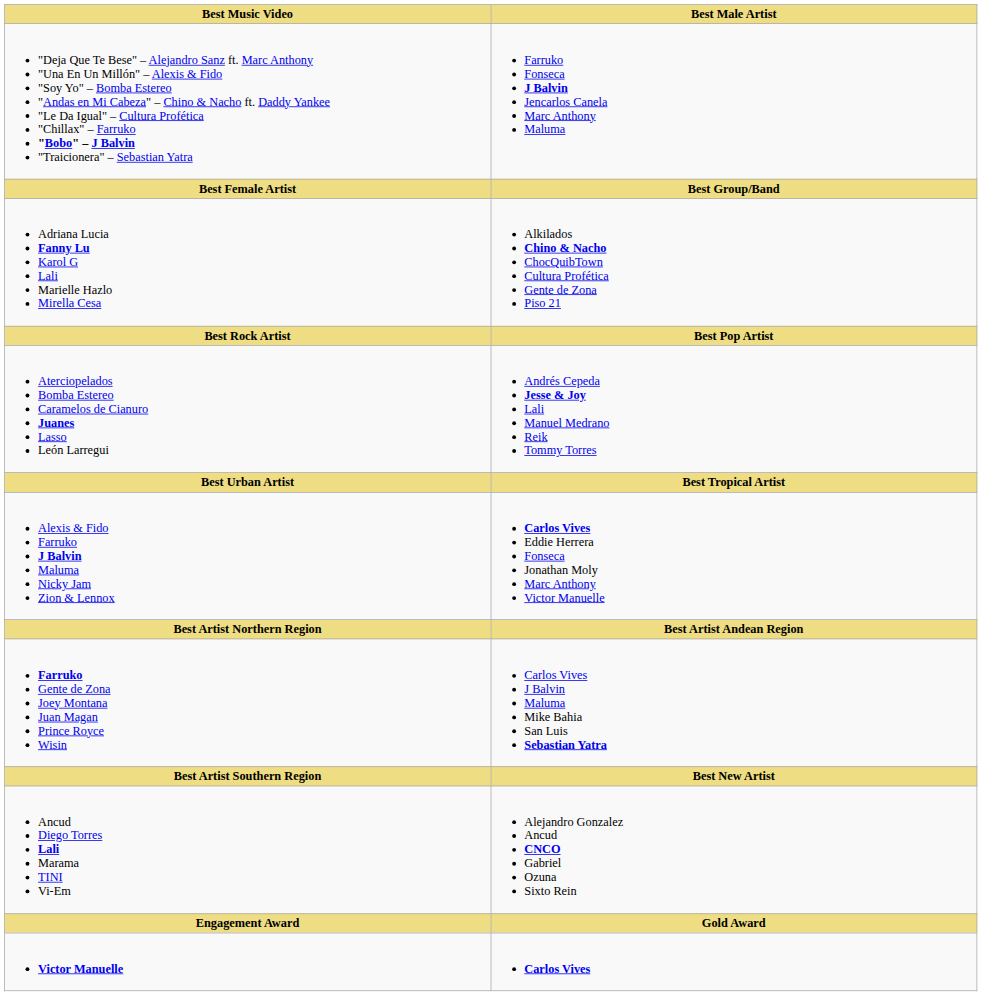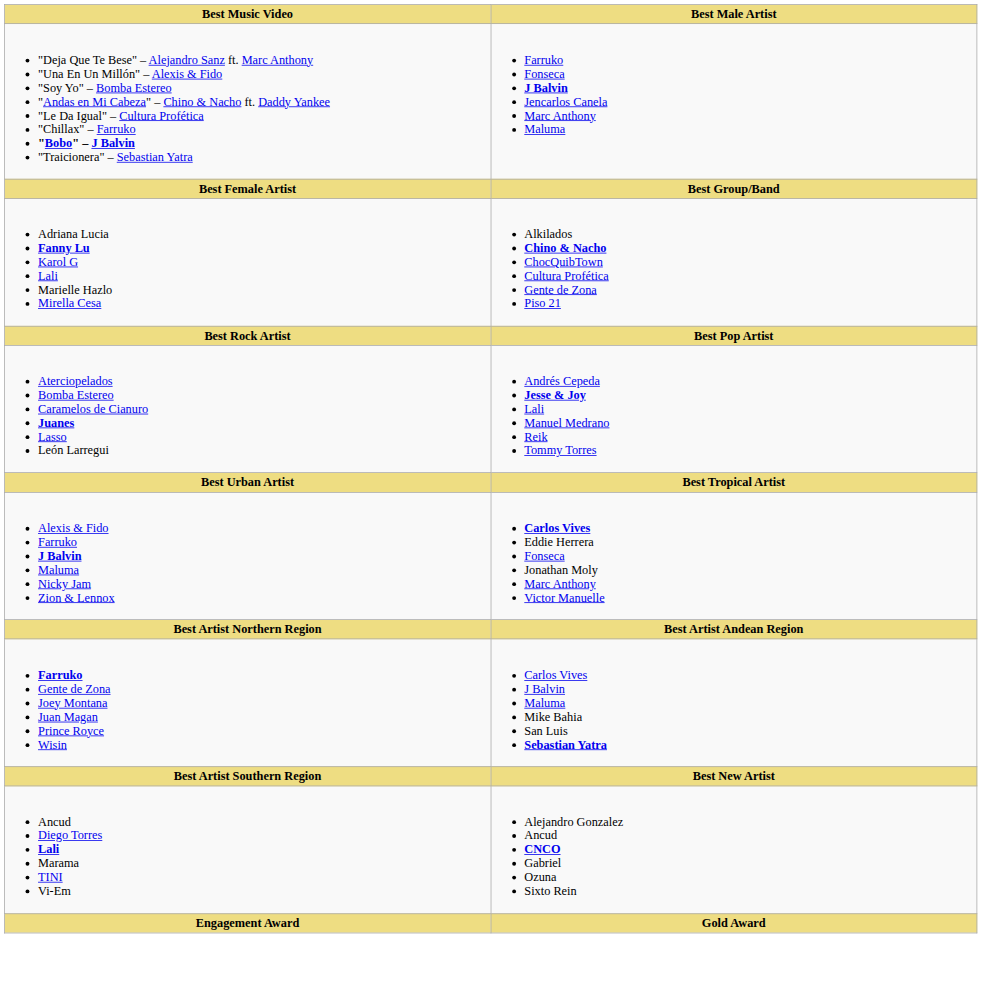- row: Victor Manuelle | Carlos Vives
